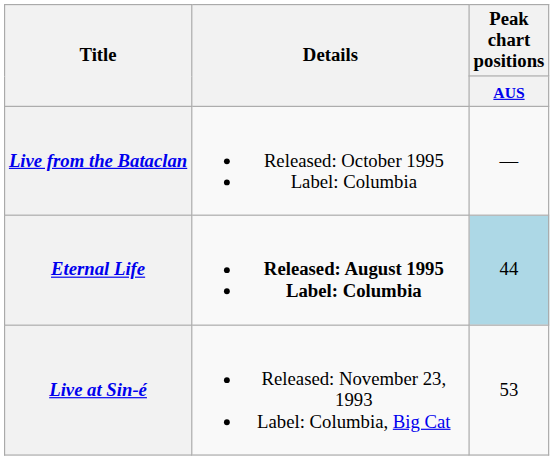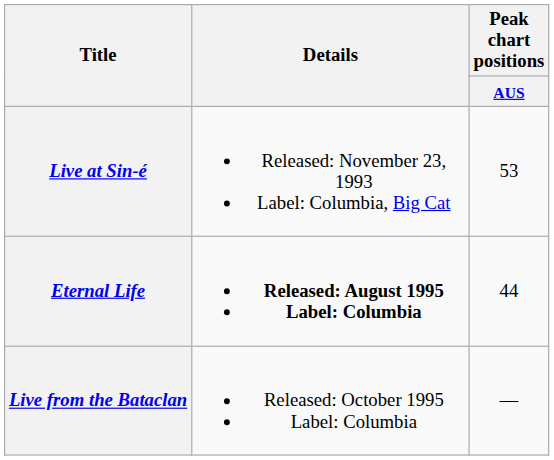rows swapped: Live at Sin-é <-> Live from the Bataclan
Eternal Life | Peak chart positions / AUS: lightblue background -> no background
